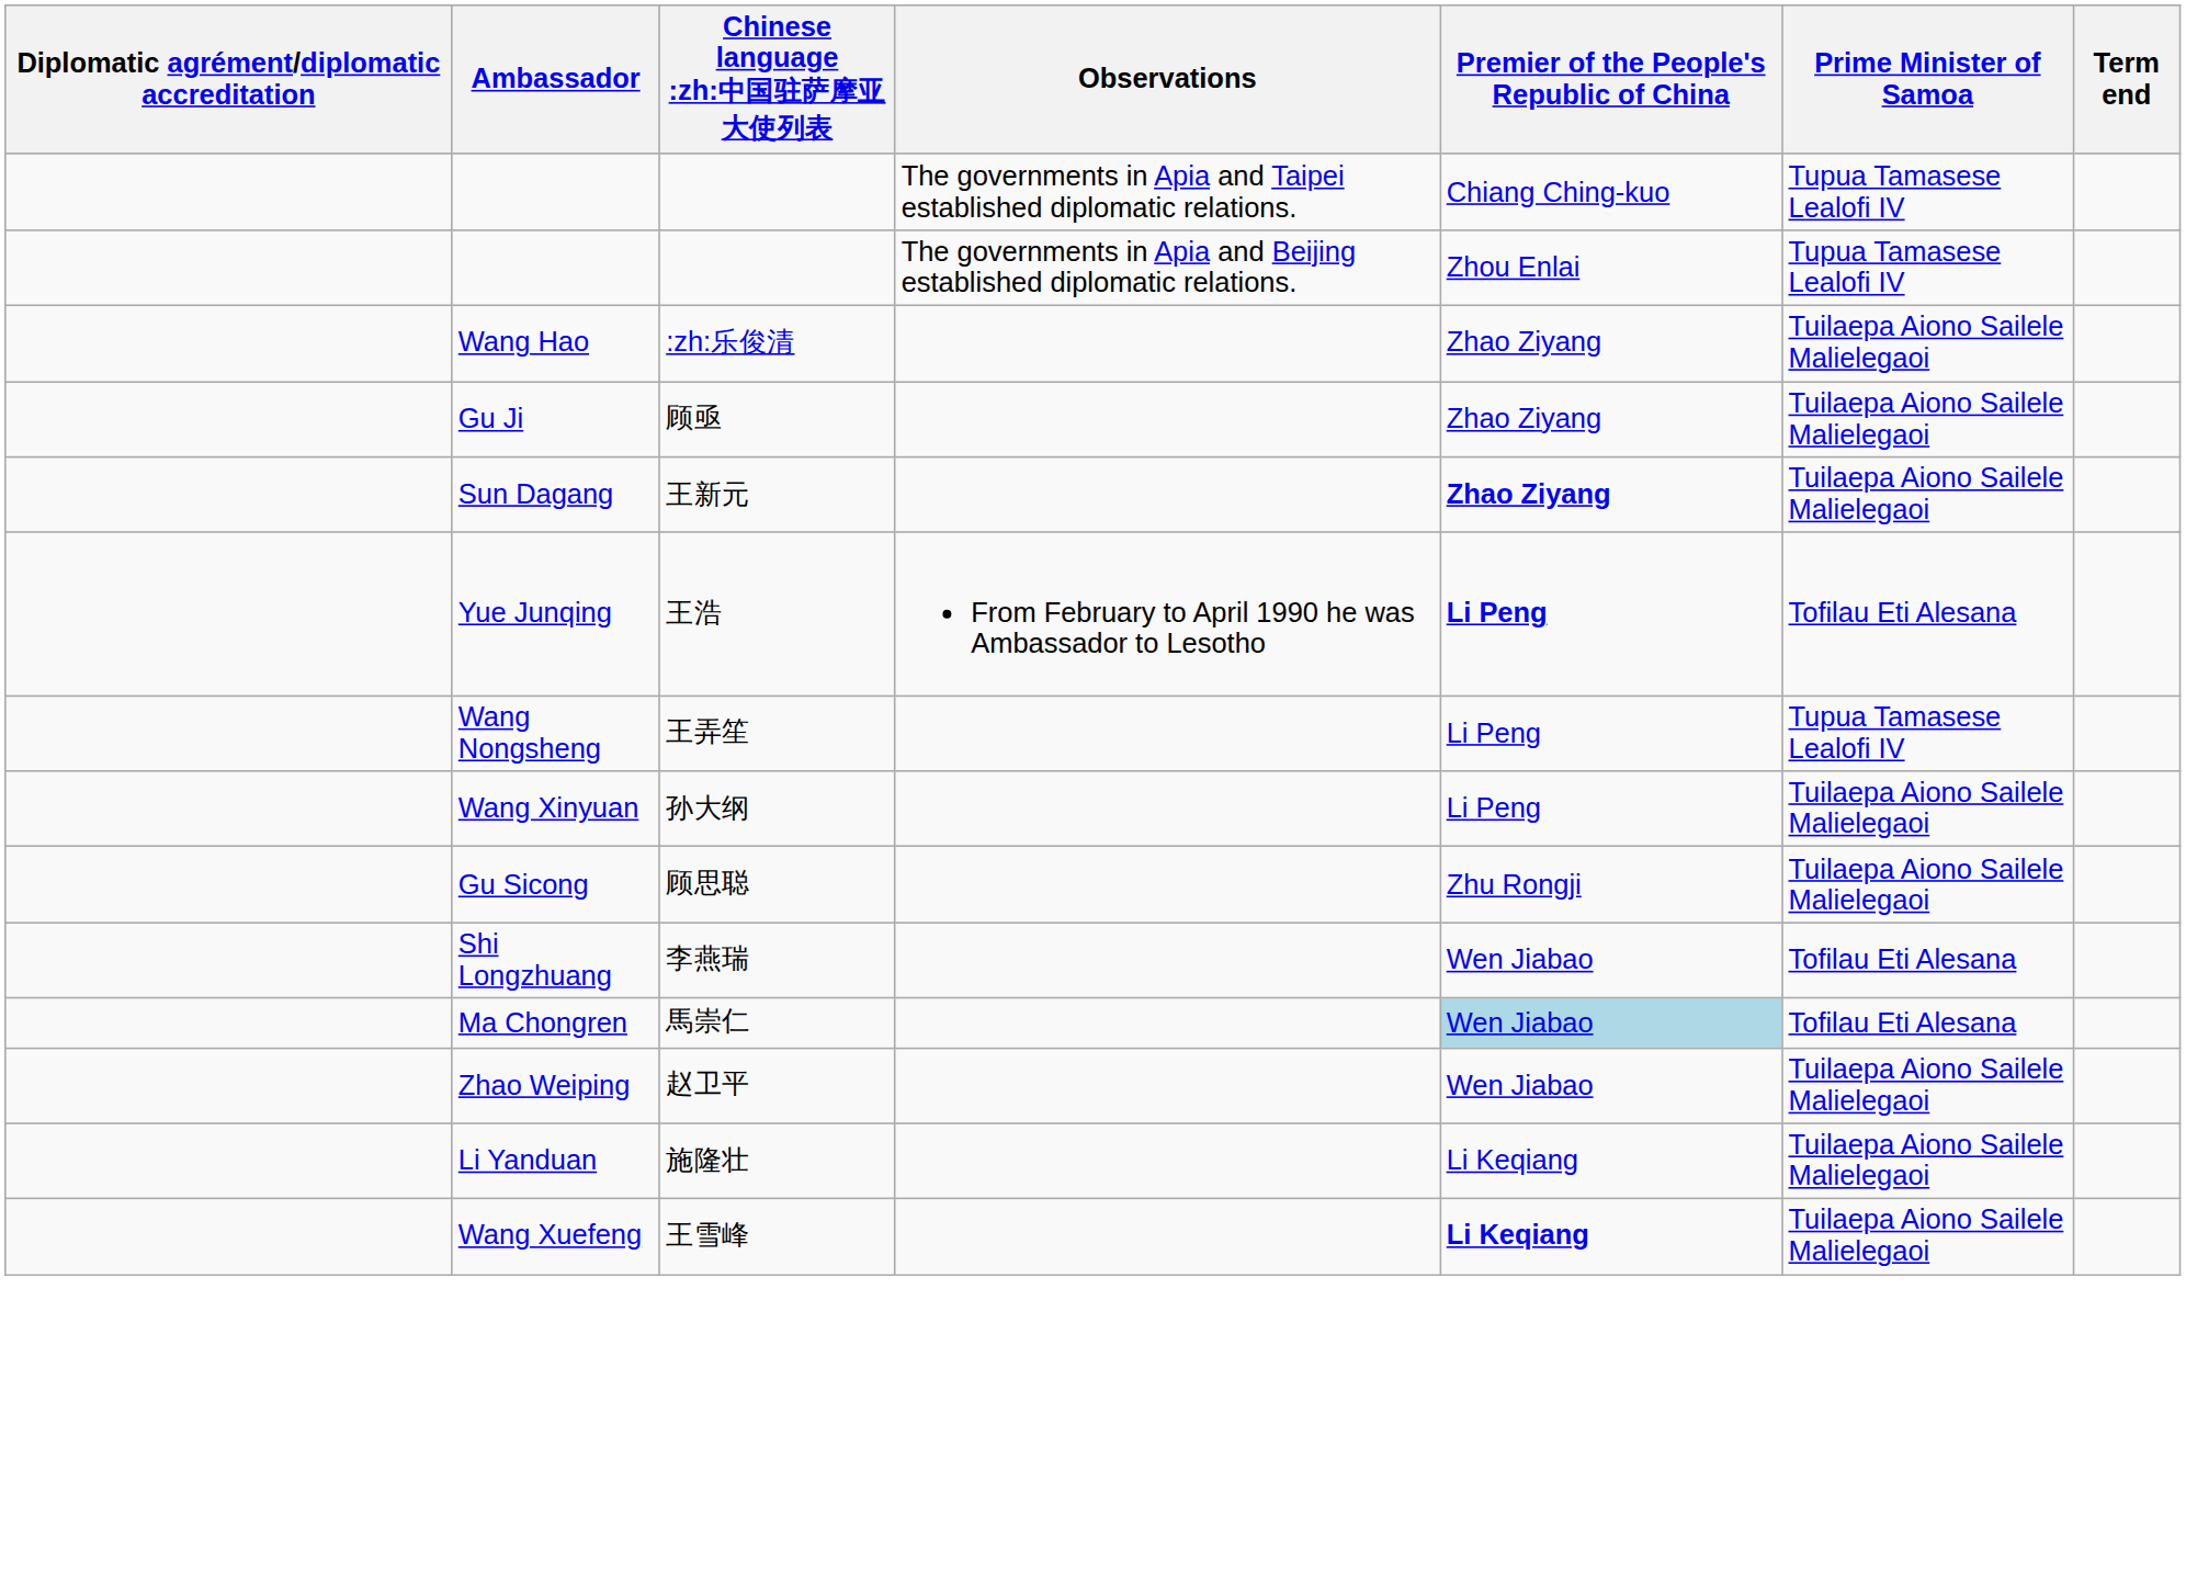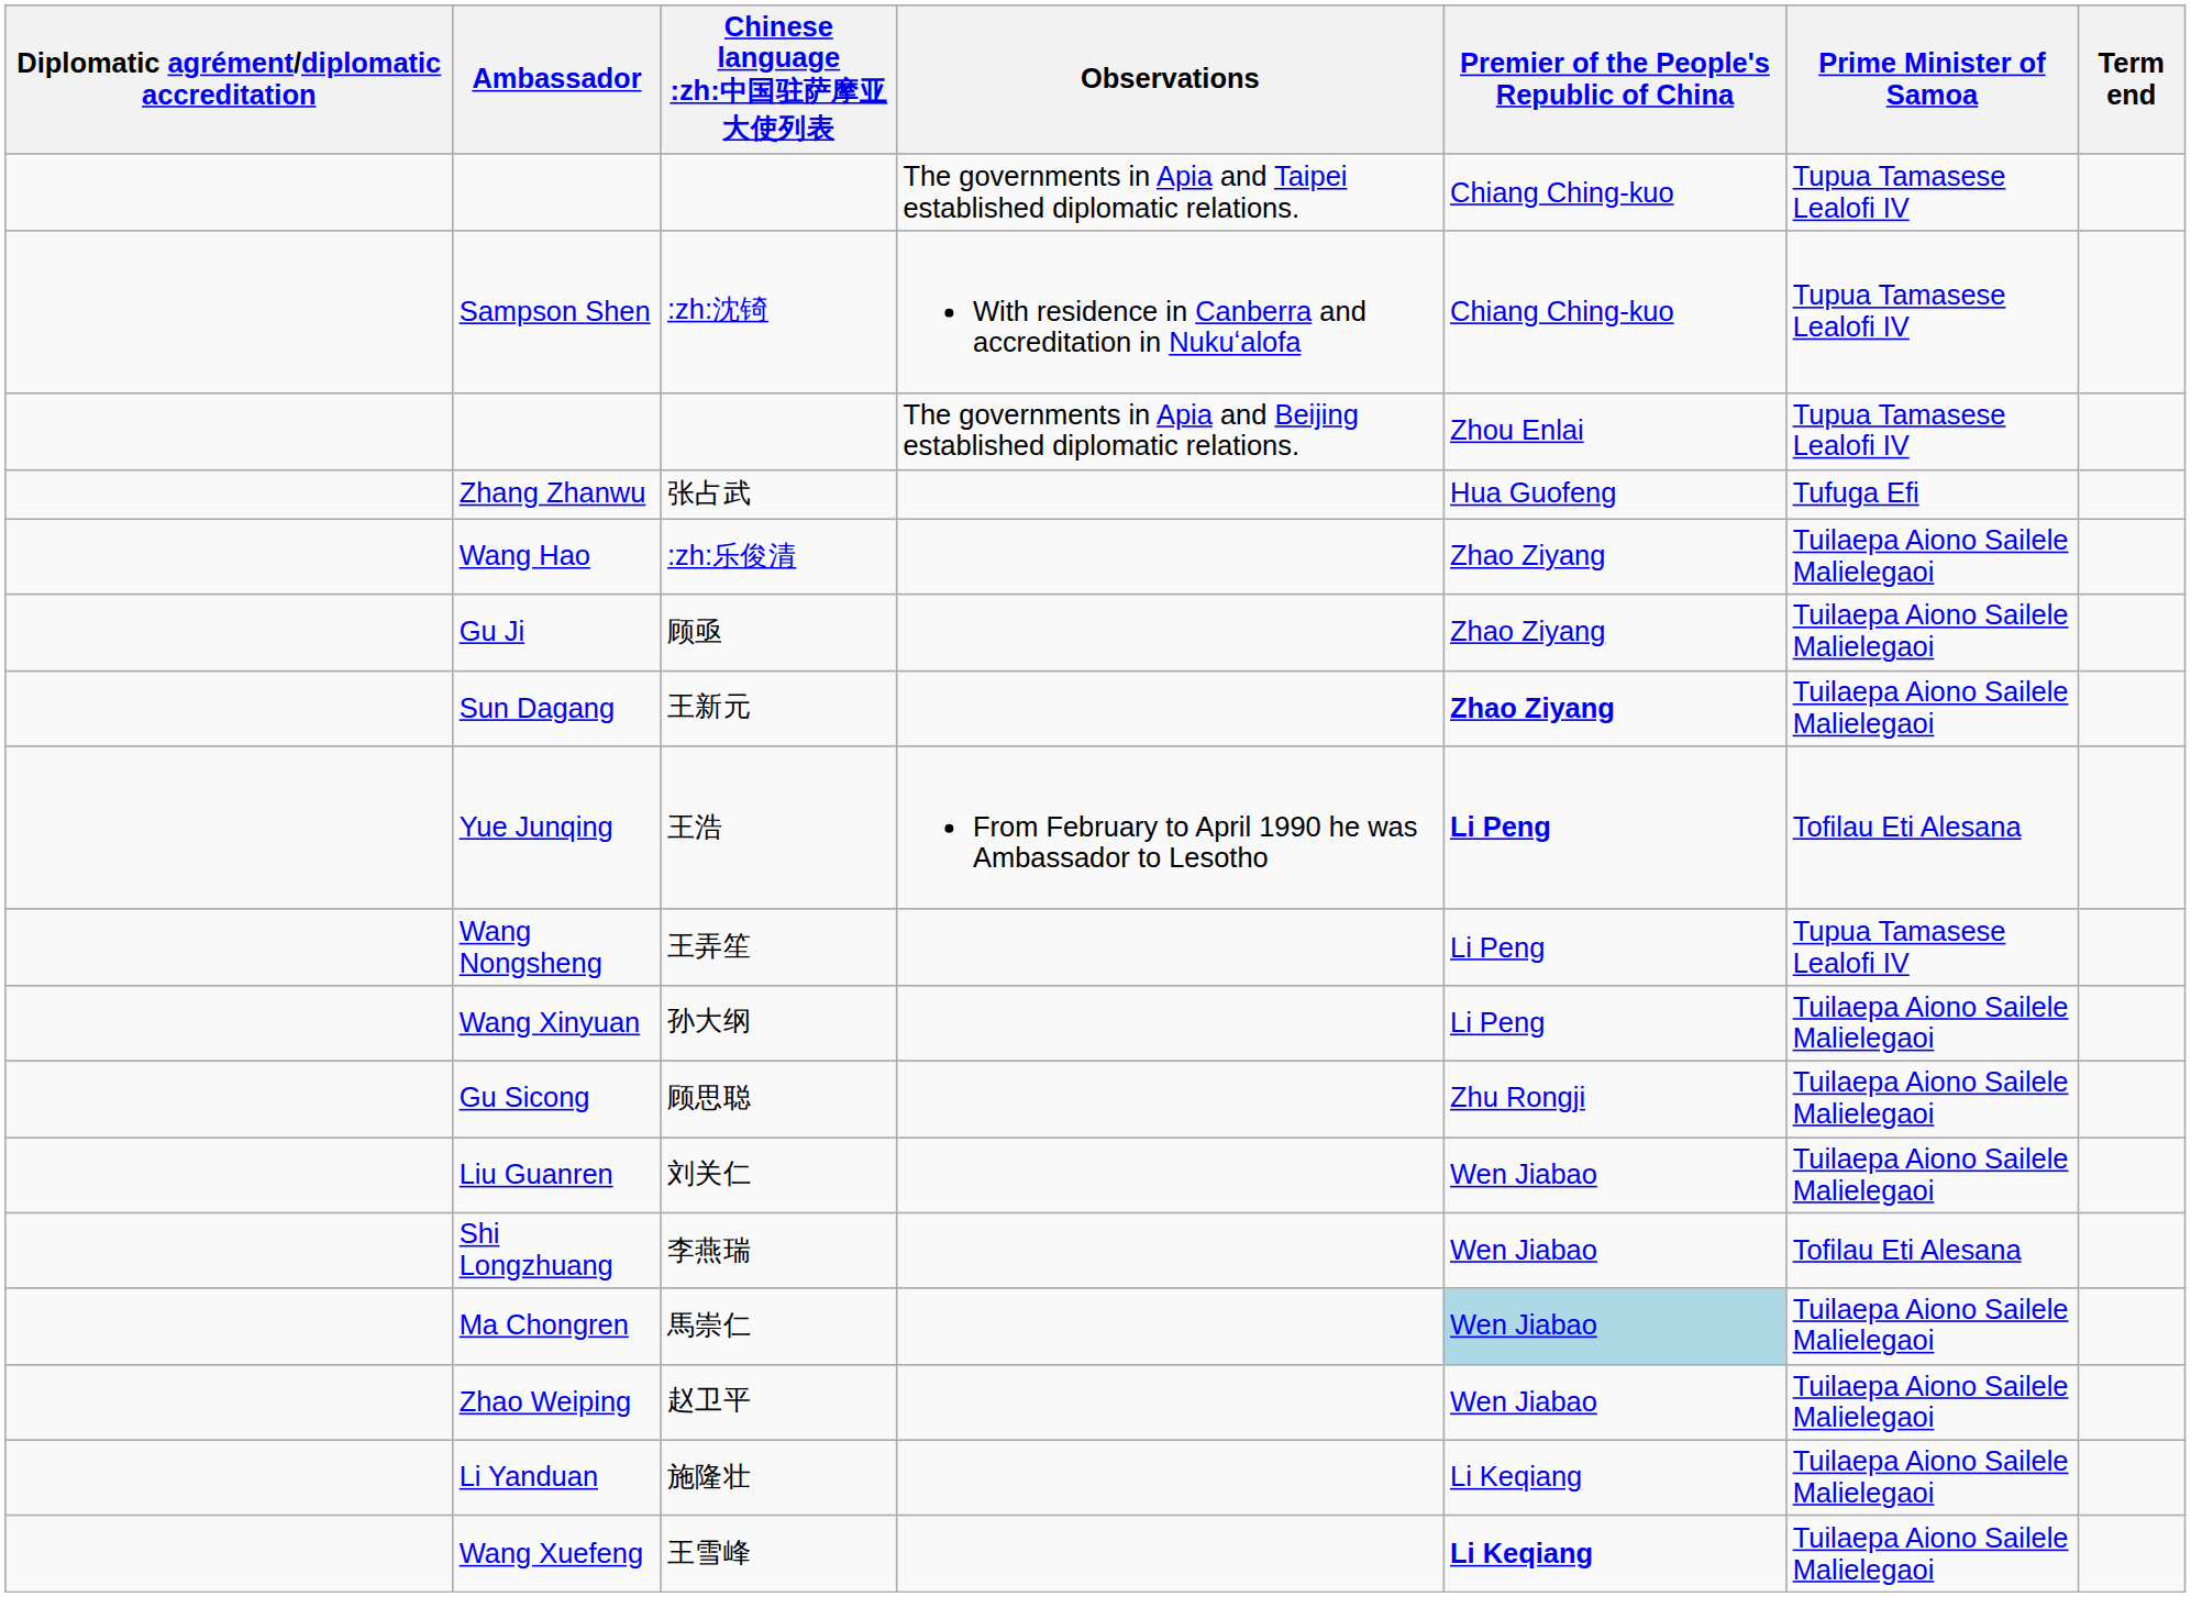+ row: Sampson Shen | :zh:沈锜 | With residence in Canberra and accreditation in Nukuʻalofa | Chiang Ching-kuo | Tupua Tamasese Lealofi IV
+ row: Zhang Zhanwu | 张占武 | Hua Guofeng | Tufuga Efi
+ row: Liu Guanren | 刘关仁 | Wen Jiabao | Tuilaepa Aiono Sailele Malielegaoi
Ma Chongren | Prime Minister of Samoa: Tofilau Eti Alesana -> Tuilaepa Aiono Sailele Malielegaoi
